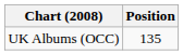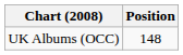UK Albums (OCC) | Position: 135 -> 148
